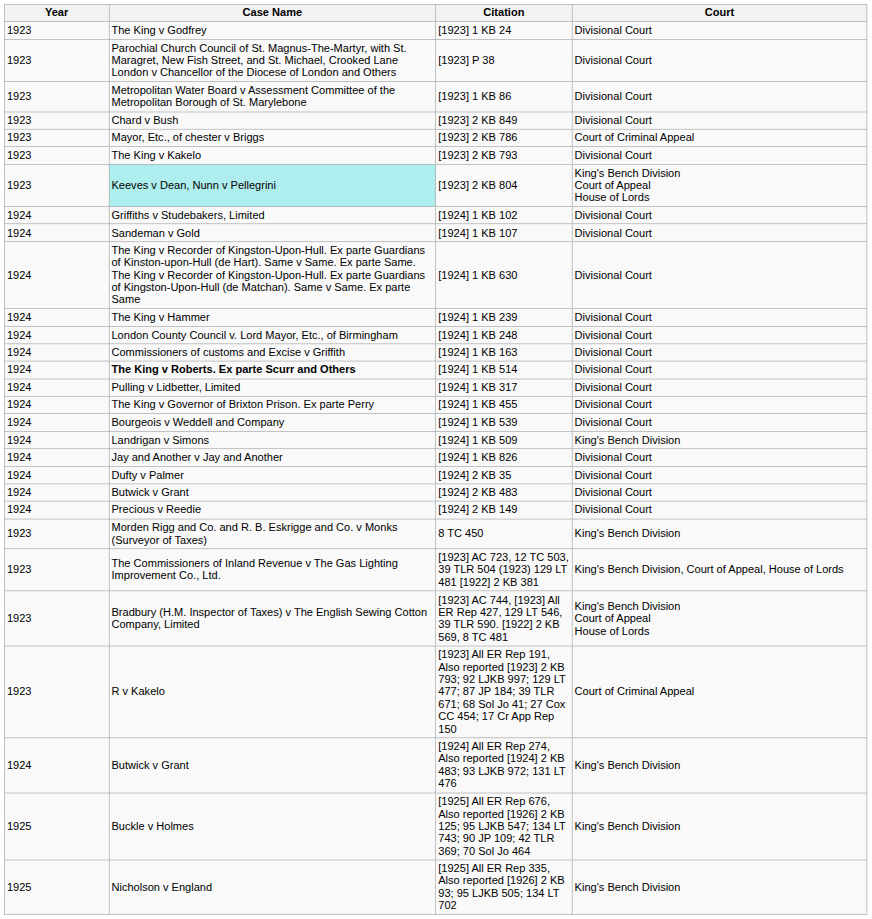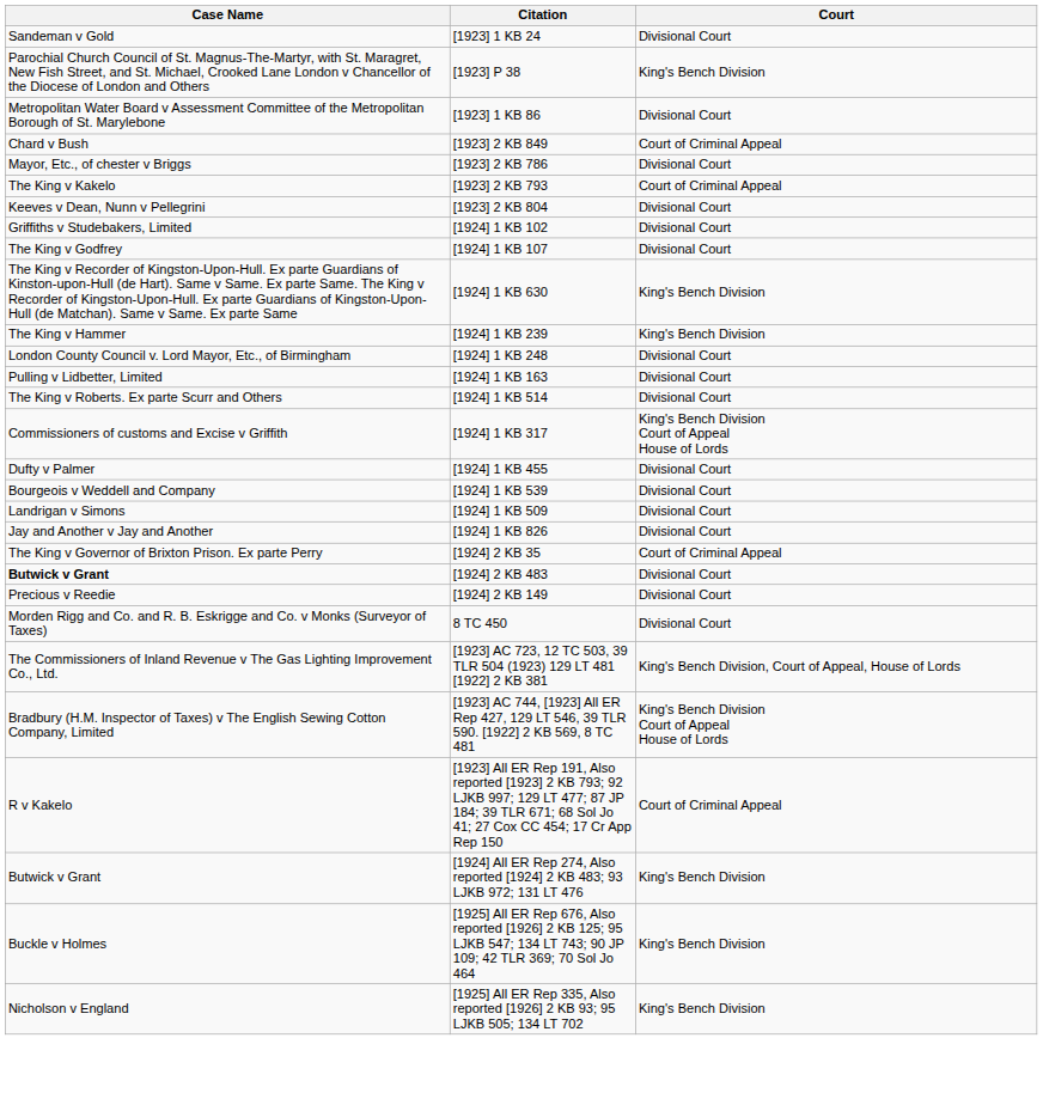- column: Year | 1923 | 1923 | 1923 | 1923 | 1923 | 1923 | 1923 | 1924 | 1924 | 1924 | 1924 | 1924 | 1924 | 1924 | 1924 | 1924 | 1924 | 1924 | 1924 | 1924 | 1924 | 1924 | 1923 | 1923 | 1923 | 1923 | 1924 | 1925 | 1925
[1923] 1 KB 24 | Case Name: The King v Godfrey -> Sandeman v Gold
[1923] P 38 | Court: Divisional Court -> King's Bench Division
[1923] 2 KB 849 | Court: Divisional Court -> Court of Criminal Appeal
[1923] 2 KB 786 | Court: Court of Criminal Appeal -> Divisional Court
[1923] 2 KB 793 | Court: Divisional Court -> Court of Criminal Appeal
[1923] 2 KB 804 | Case Name: paleturquoise background -> no background
[1923] 2 KB 804 | Court: King's Bench Division Court of Appeal House of Lords -> Divisional Court
[1924] 1 KB 107 | Case Name: Sandeman v Gold -> The King v Godfrey
[1924] 1 KB 630 | Court: Divisional Court -> King's Bench Division
[1924] 1 KB 239 | Court: Divisional Court -> King's Bench Division
[1924] 1 KB 163 | Case Name: Commissioners of customs and Excise v Griffith -> Pulling v Lidbetter, Limited
[1924] 1 KB 514 | Case Name: bold -> normal
[1924] 1 KB 317 | Case Name: Pulling v Lidbetter, Limited -> Commissioners of customs and Excise v Griffith
[1924] 1 KB 317 | Court: Divisional Court -> King's Bench Division Court of Appeal House of Lords
[1924] 1 KB 455 | Case Name: The King v Governor of Brixton Prison. Ex parte Perry -> Dufty v Palmer
[1924] 1 KB 509 | Court: King's Bench Division -> Divisional Court
[1924] 2 KB 35 | Case Name: Dufty v Palmer -> The King v Governor of Brixton Prison. Ex parte Perry
[1924] 2 KB 35 | Court: Divisional Court -> Court of Criminal Appeal
[1924] 2 KB 483 | Case Name: normal -> bold
8 TC 450 | Court: King's Bench Division -> Divisional Court
